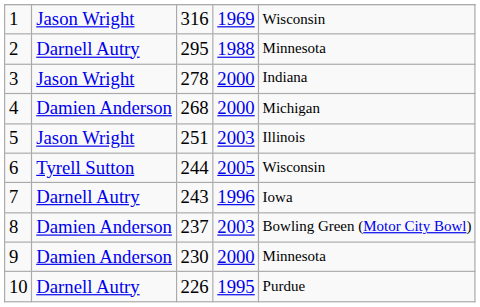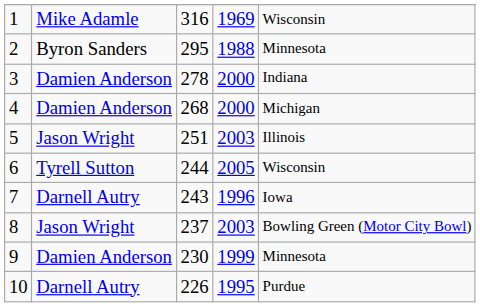1 | column 2: Jason Wright -> Mike Adamle
2 | column 2: Darnell Autry -> Byron Sanders
3 | column 2: Jason Wright -> Damien Anderson
8 | column 2: Damien Anderson -> Jason Wright
9 | column 4: 2000 -> 1999
